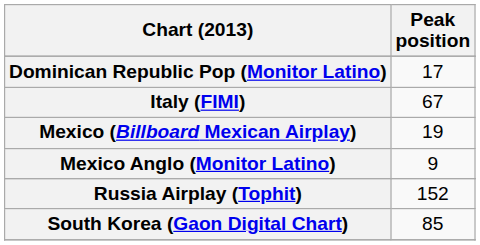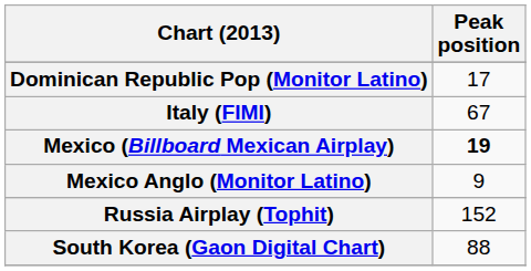Mexico (Billboard Mexican Airplay) | Peak position: normal -> bold
South Korea (Gaon Digital Chart) | Peak position: 85 -> 88
